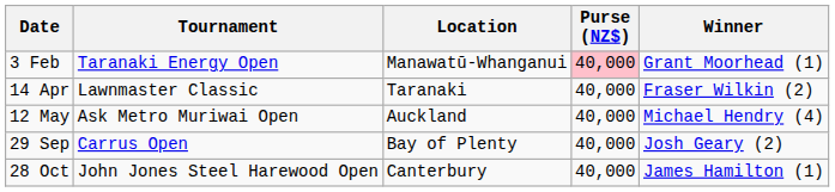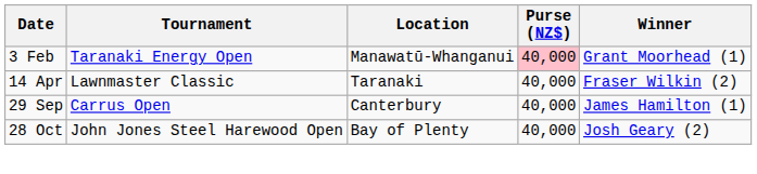- row: 12 May | Ask Metro Muriwai Open | Auckland | 40,000 | Michael Hendry (4)
29 Sep | Location: Bay of Plenty -> Canterbury
29 Sep | Winner: Josh Geary (2) -> James Hamilton (1)
28 Oct | Location: Canterbury -> Bay of Plenty
28 Oct | Winner: James Hamilton (1) -> Josh Geary (2)
